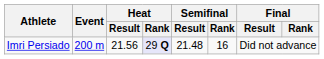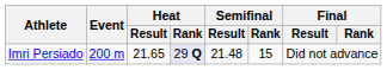Imri Persiado | Heat / Result: 21.56 -> 21.65
Imri Persiado | Semifinal / Rank: 16 -> 15
